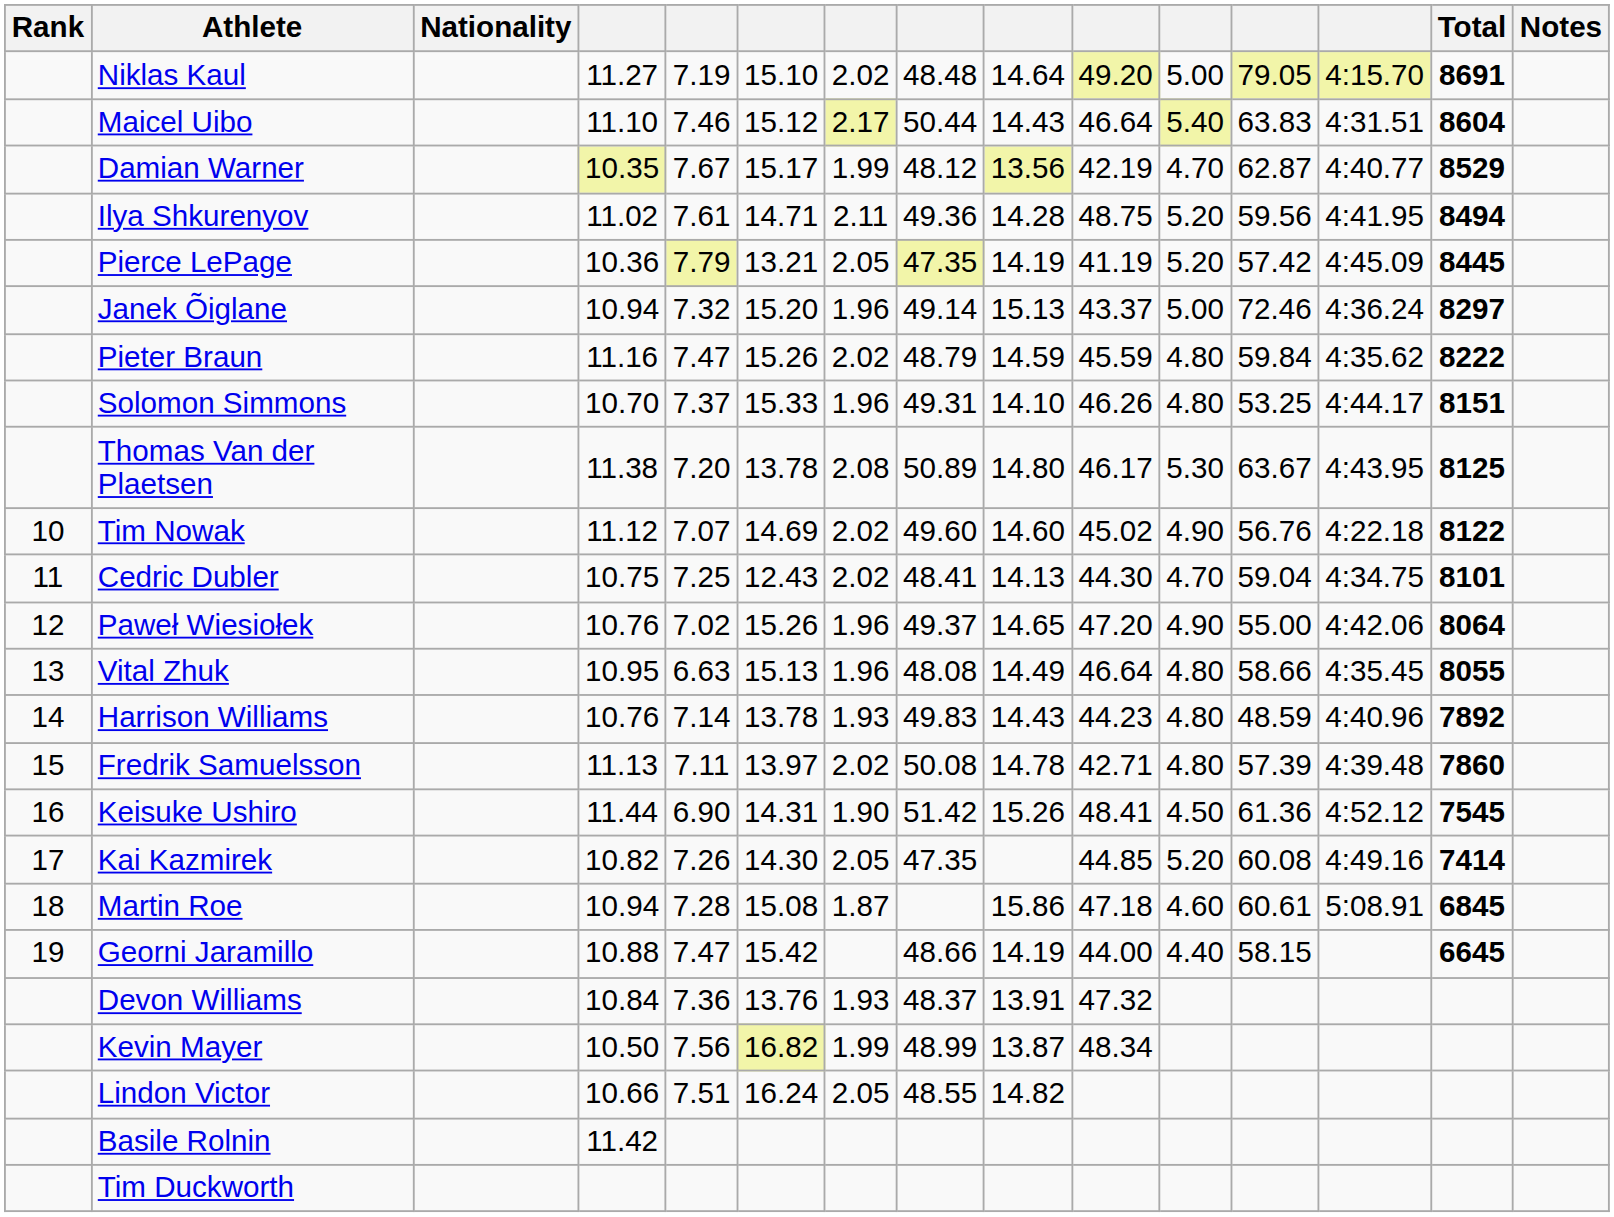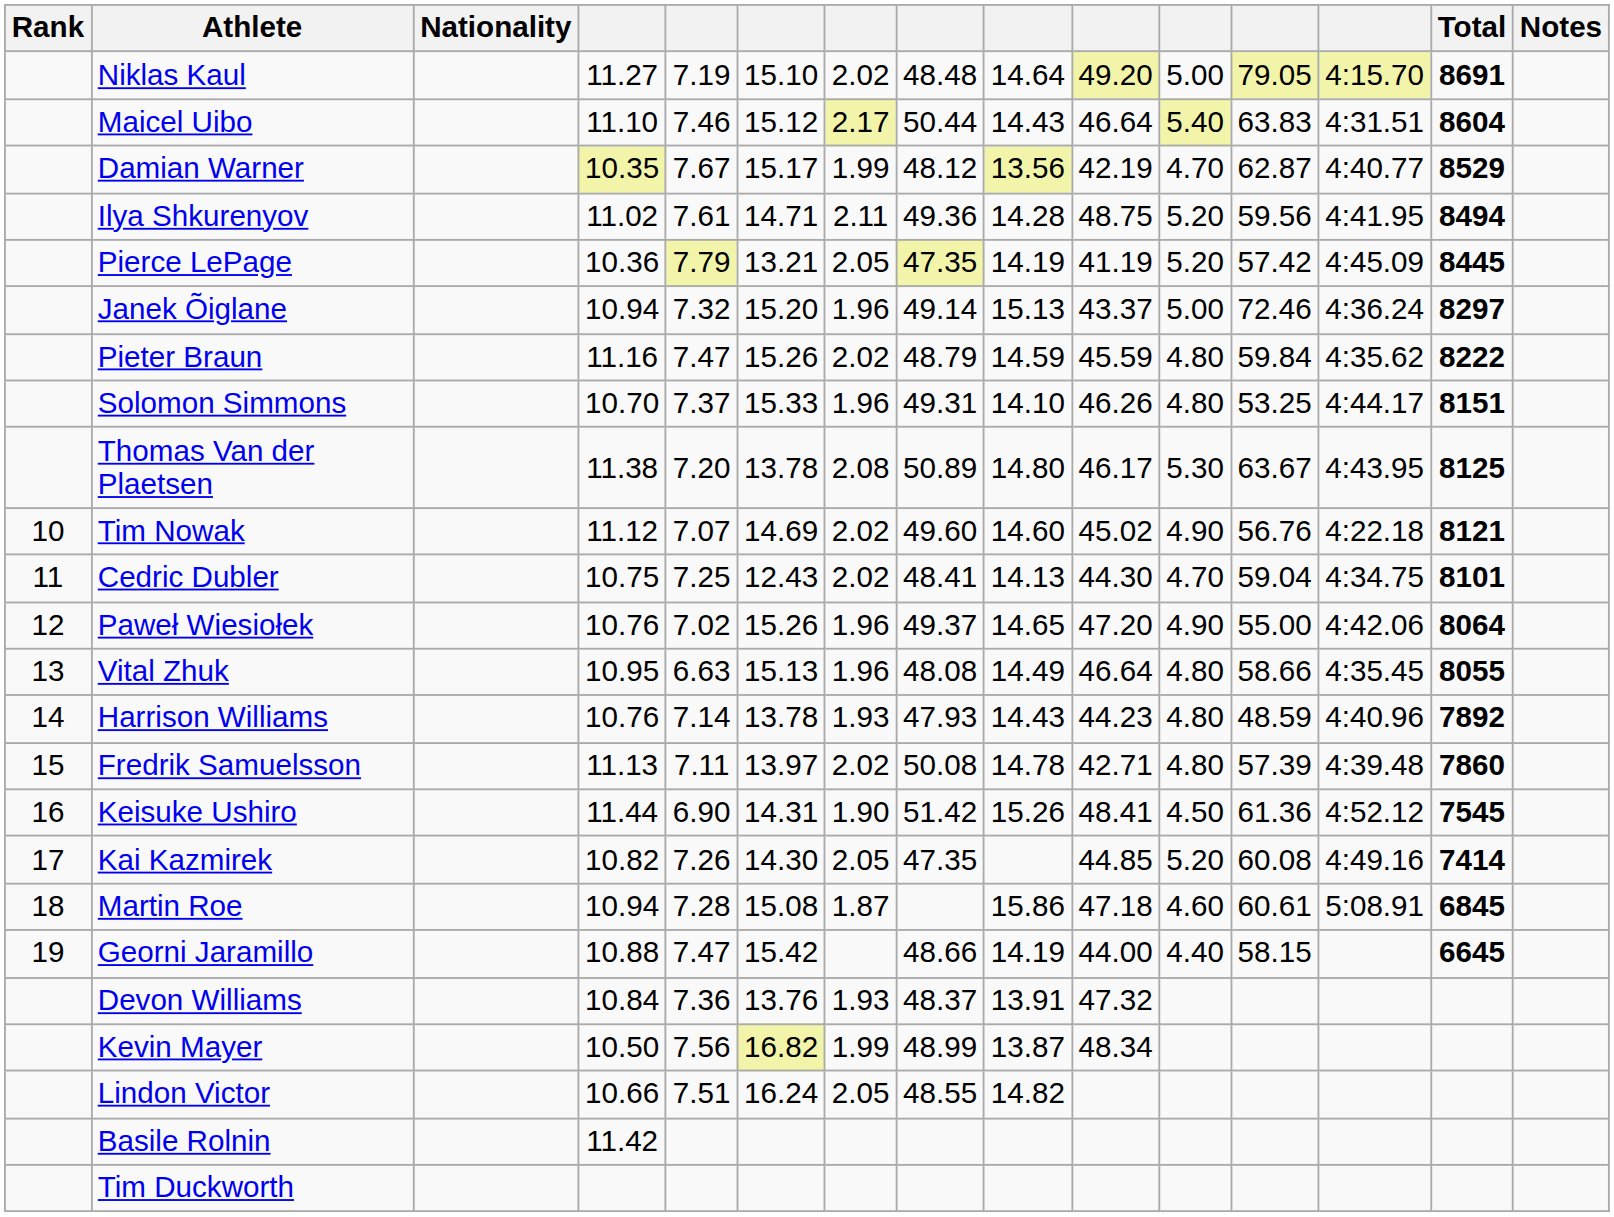Tim Nowak | Total: 8122 -> 8121
Harrison Williams | column 8: 49.83 -> 47.93
